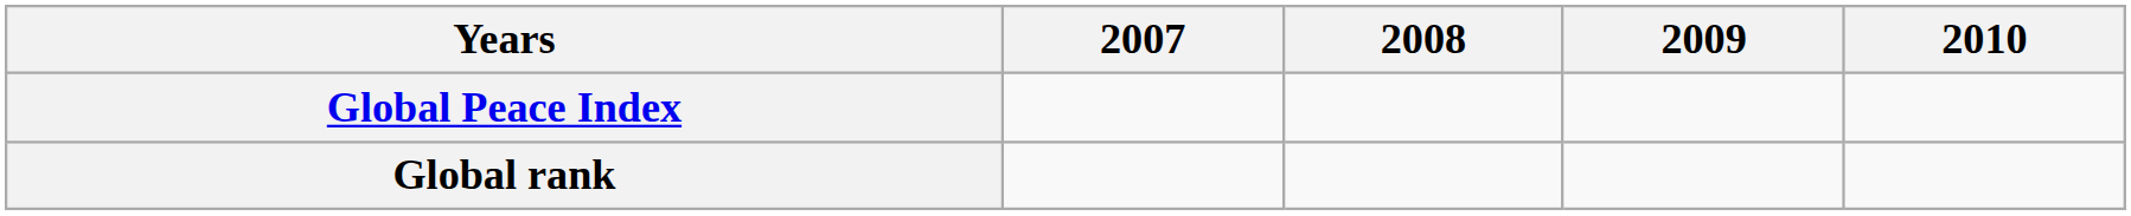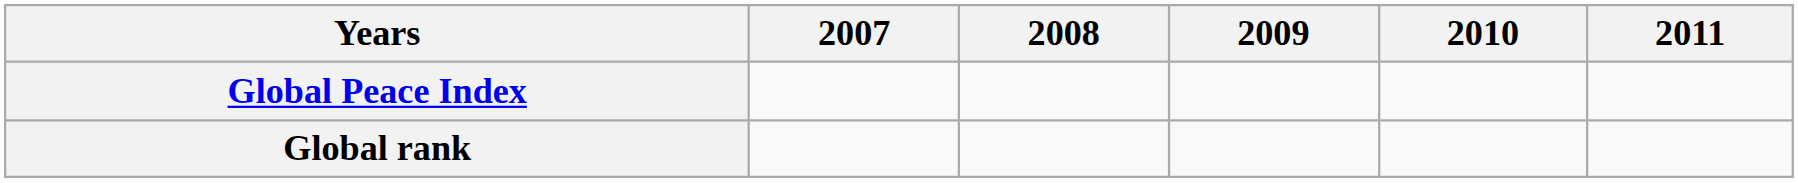+ column: 2011
